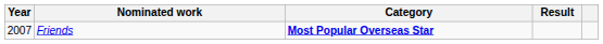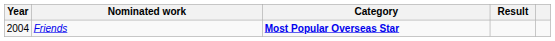Friends | Year: 2007 -> 2004
